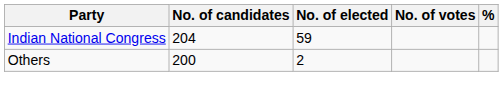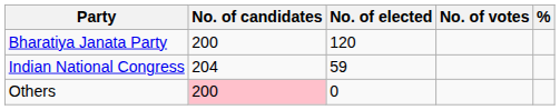+ row: Bharatiya Janata Party | 200 | 120
Others | No. of candidates: no background -> pink background
Others | No. of elected: 2 -> 0
